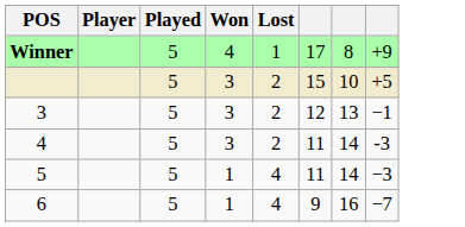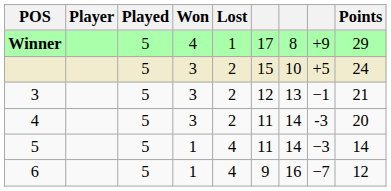+ column: Points | 29 | 24 | 21 | 20 | 14 | 12
